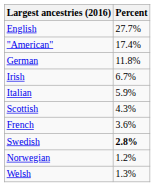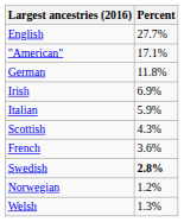"American" | Percent: 17.4% -> 17.1%
Irish | Percent: 6.7% -> 6.9%
